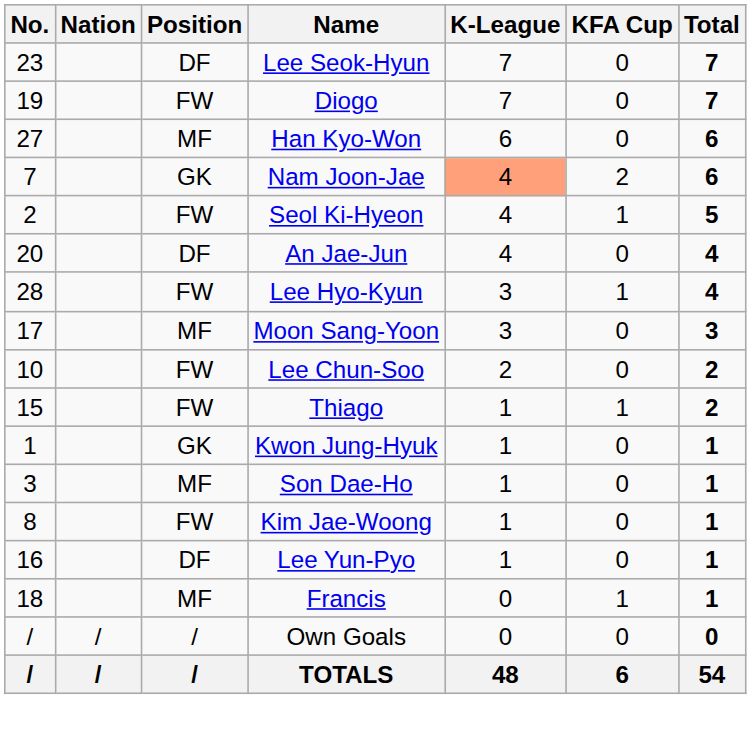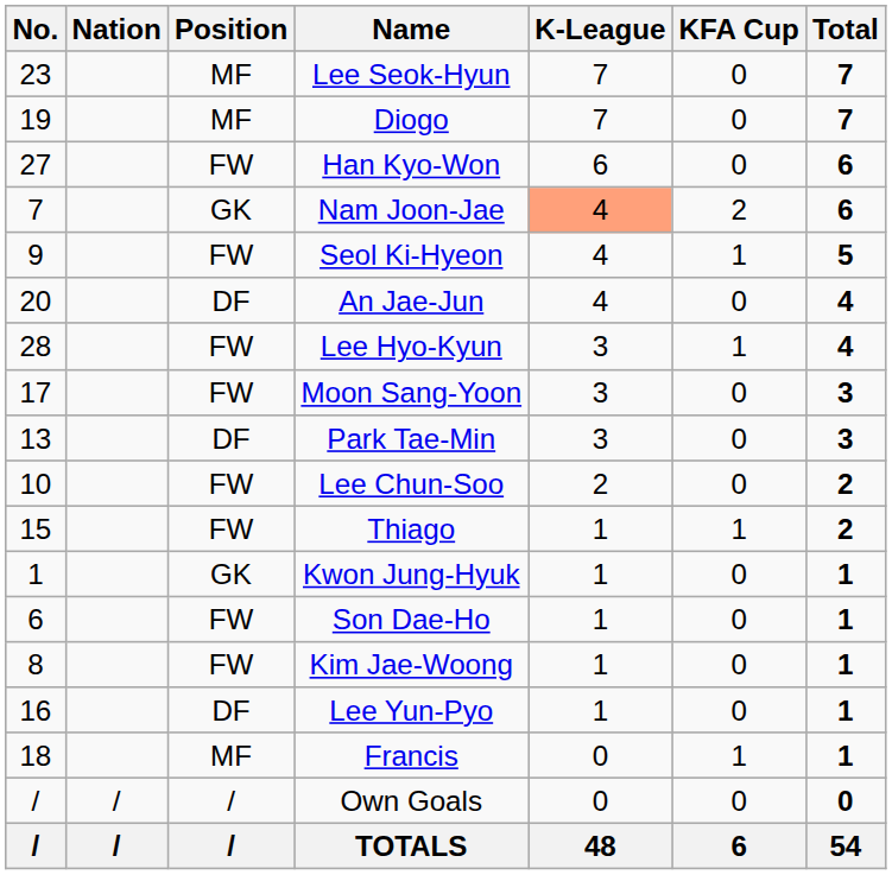Lee Seok-Hyun | Position: DF -> MF
Diogo | Position: FW -> MF
Han Kyo-Won | Position: MF -> FW
Seol Ki-Hyeon | No.: 2 -> 9
Moon Sang-Yoon | Position: MF -> FW
+ row: 13 | DF | Park Tae-Min | 3 | 0 | 3
Son Dae-Ho | No.: 3 -> 6
Son Dae-Ho | Position: MF -> FW
